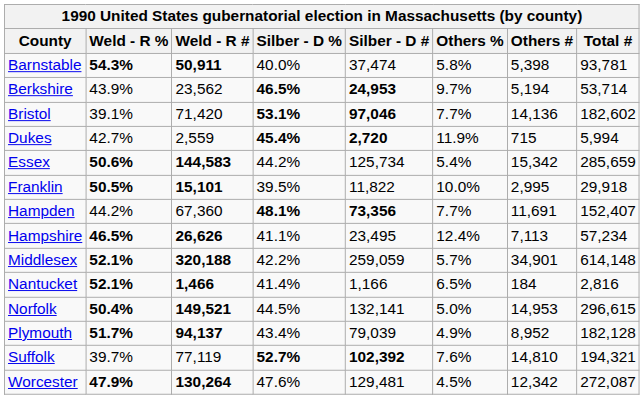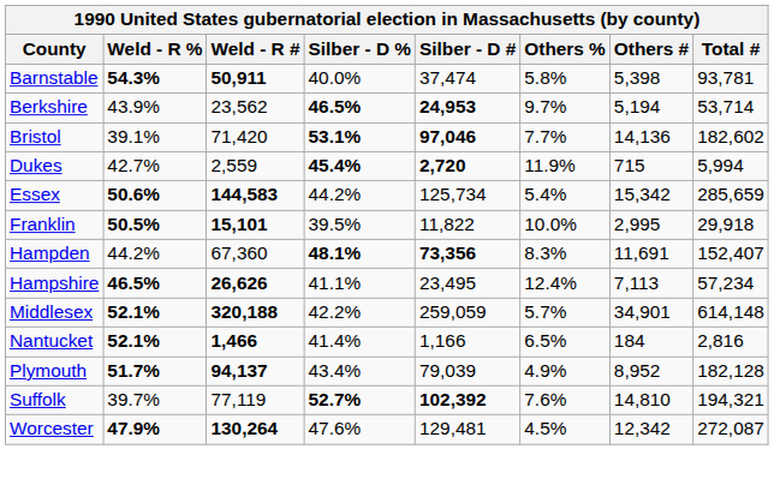Hampden | Others %: 7.7% -> 8.3%
- row: Norfolk | 50.4% | 149,521 | 44.5% | 132,141 | 5.0% | 14,953 | 296,615
